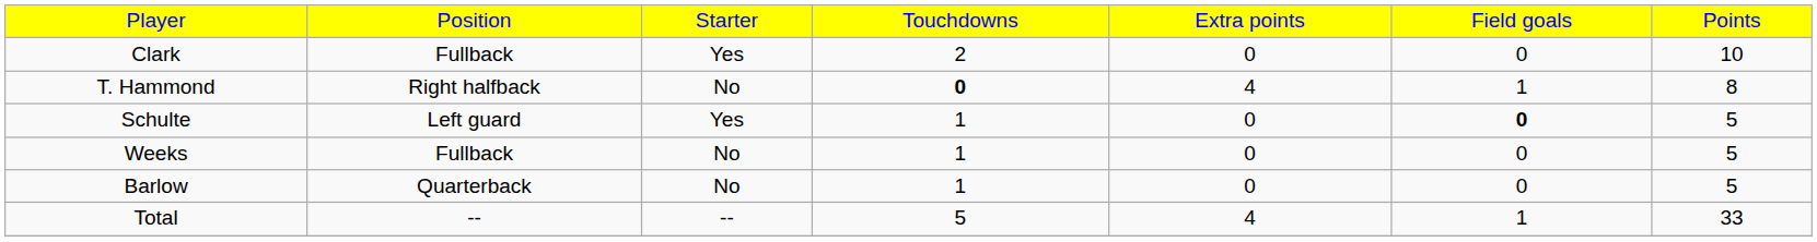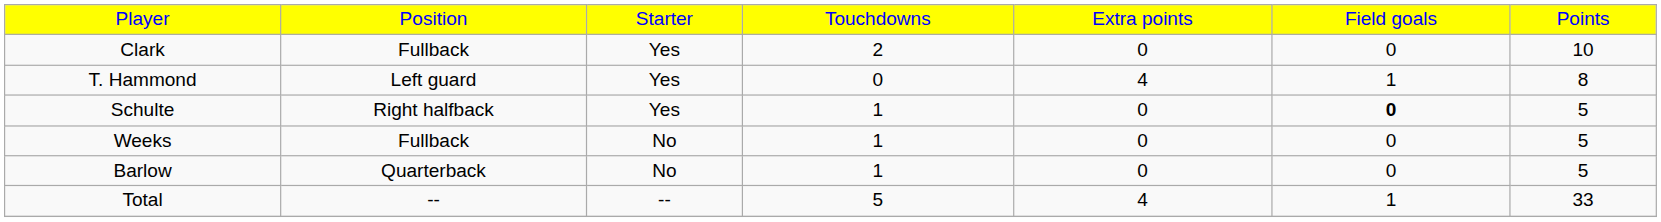T. Hammond | column 2: Right halfback -> Left guard
T. Hammond | column 3: No -> Yes
T. Hammond | column 4: bold -> normal
Schulte | column 2: Left guard -> Right halfback
